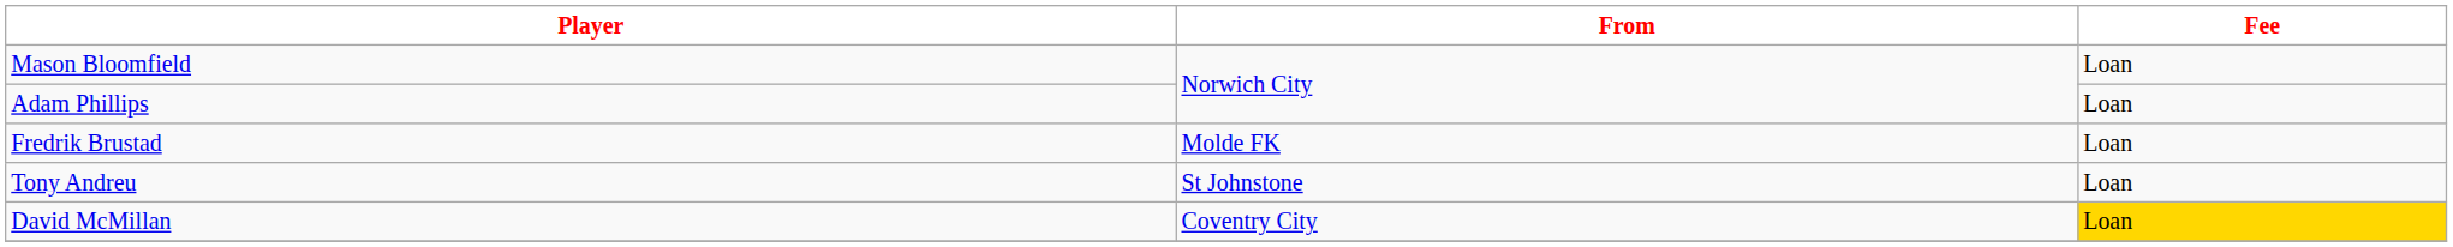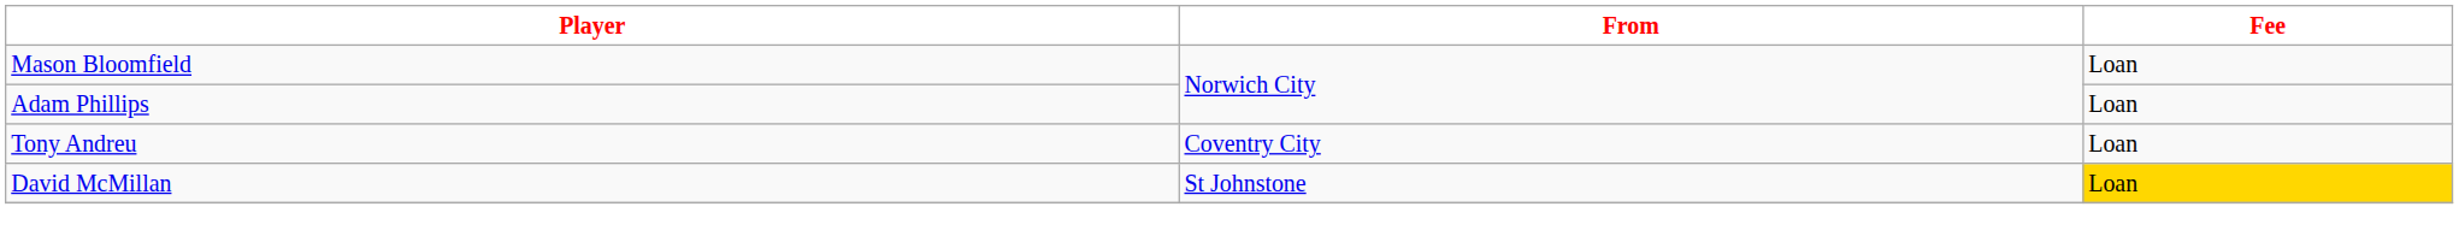- row: Fredrik Brustad | Molde FK | Loan
Tony Andreu | From: St Johnstone -> Coventry City
David McMillan | From: Coventry City -> St Johnstone
